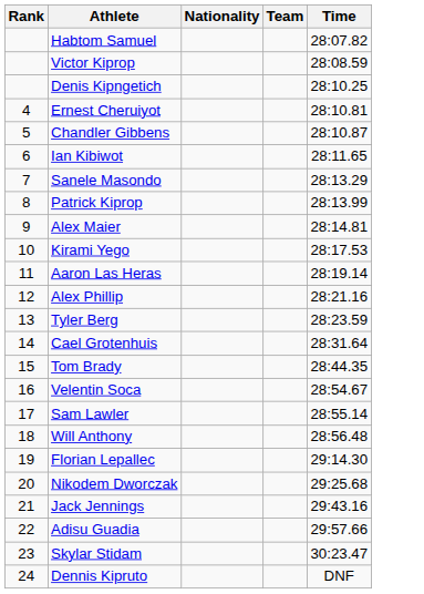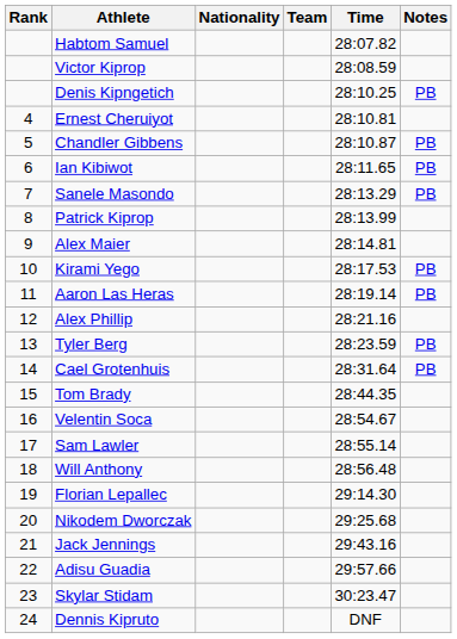+ column: Notes | PB | PB | PB | PB | PB | PB | PB | PB
